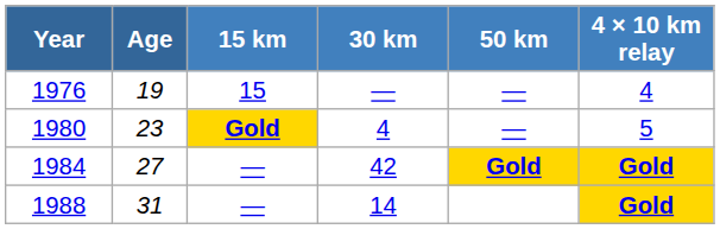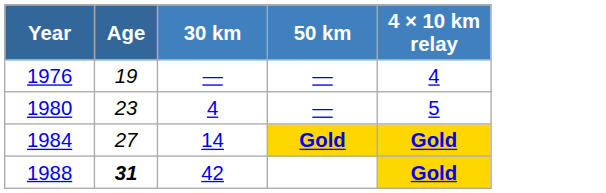- column: 15 km | 15 | Gold | — | —
1984 | 30 km: 42 -> 14
1988 | Age: normal -> bold
1988 | 30 km: 14 -> 42
